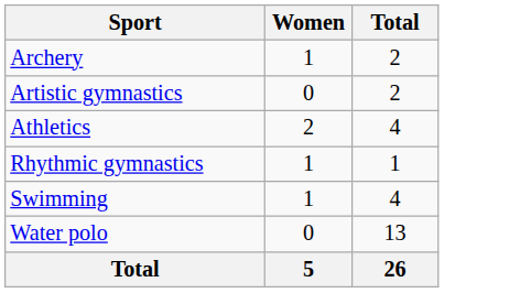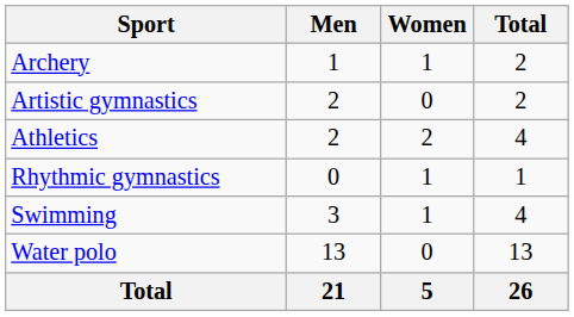+ column: Men | 1 | 2 | 2 | 0 | 3 | 13 | 21
